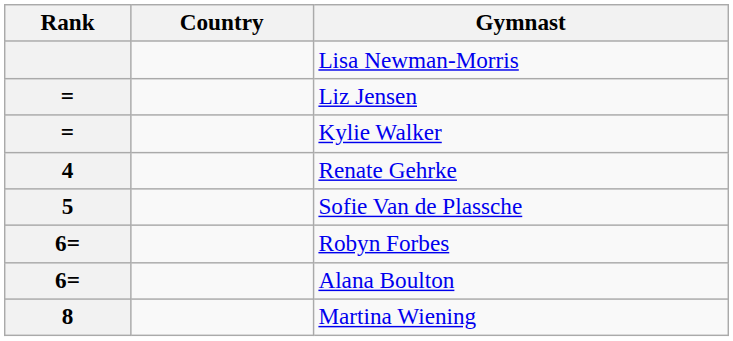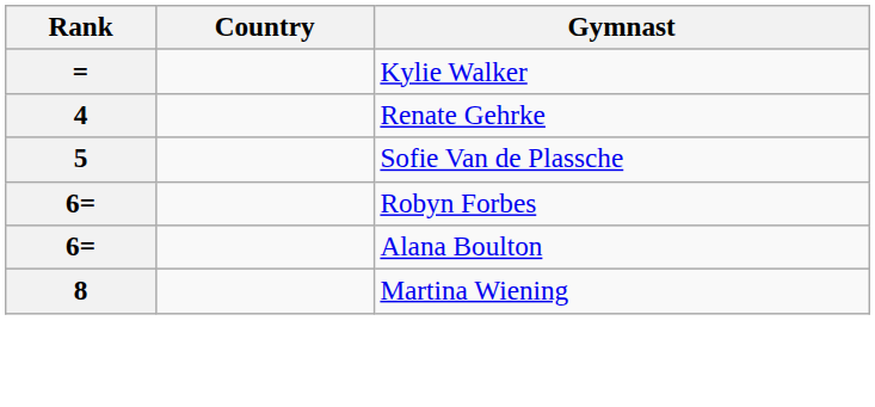- row: Lisa Newman-Morris
- row: = | Liz Jensen
